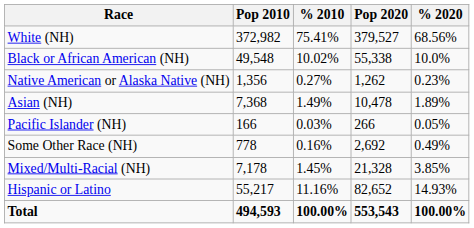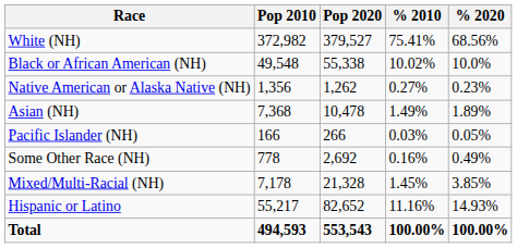columns swapped: Pop 2020 <-> % 2010
